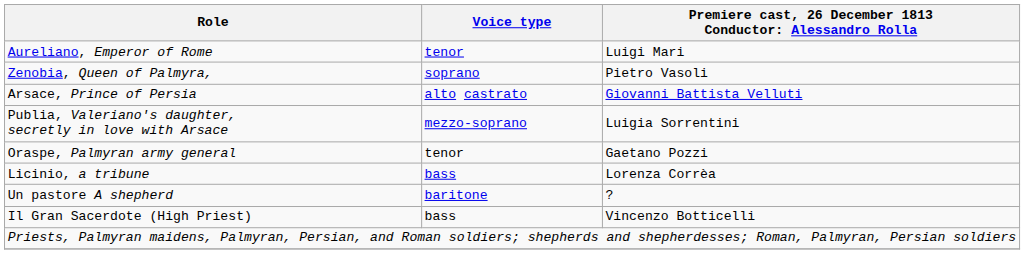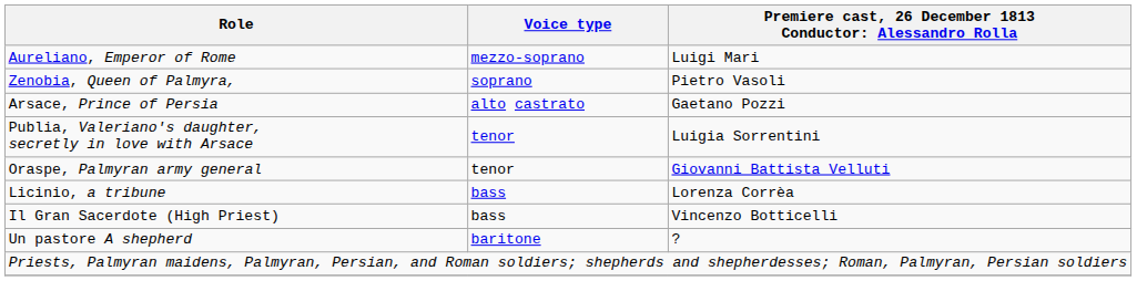Aureliano, Emperor of Rome | Voice type: tenor -> mezzo-soprano
Arsace, Prince of Persia | column 3: Giovanni Battista Velluti -> Gaetano Pozzi
Publia, Valeriano's daughter, secretly in love with Arsace | Voice type: mezzo-soprano -> tenor
Oraspe, Palmyran army general | column 3: Gaetano Pozzi -> Giovanni Battista Velluti
rows swapped: Il Gran Sacerdote (High Priest) <-> Un pastore A shepherd
